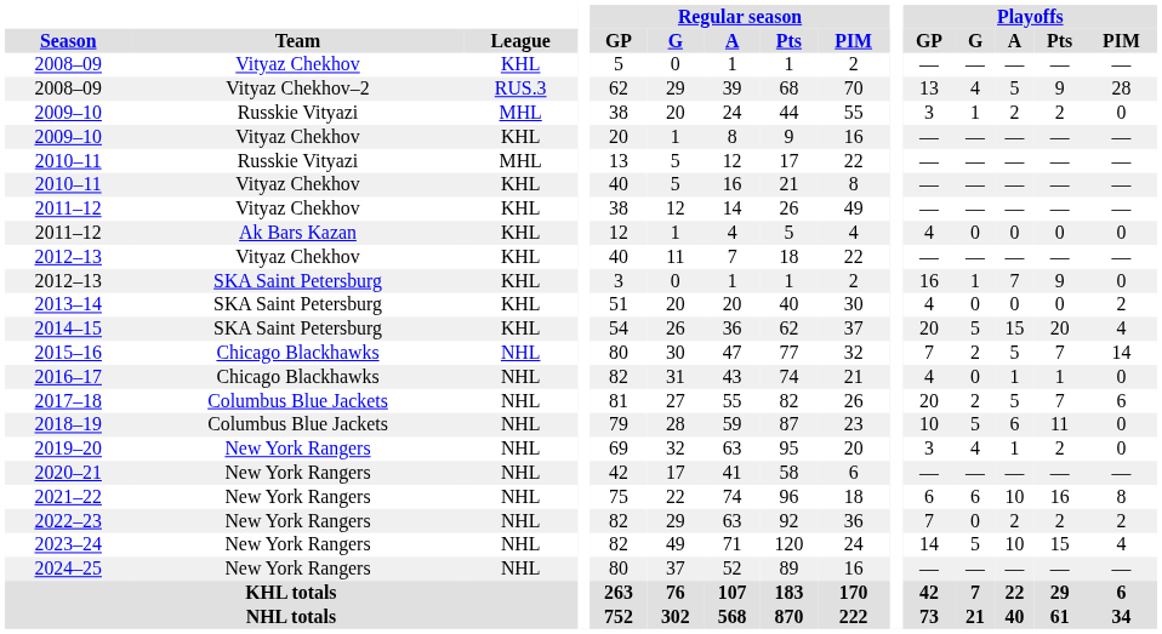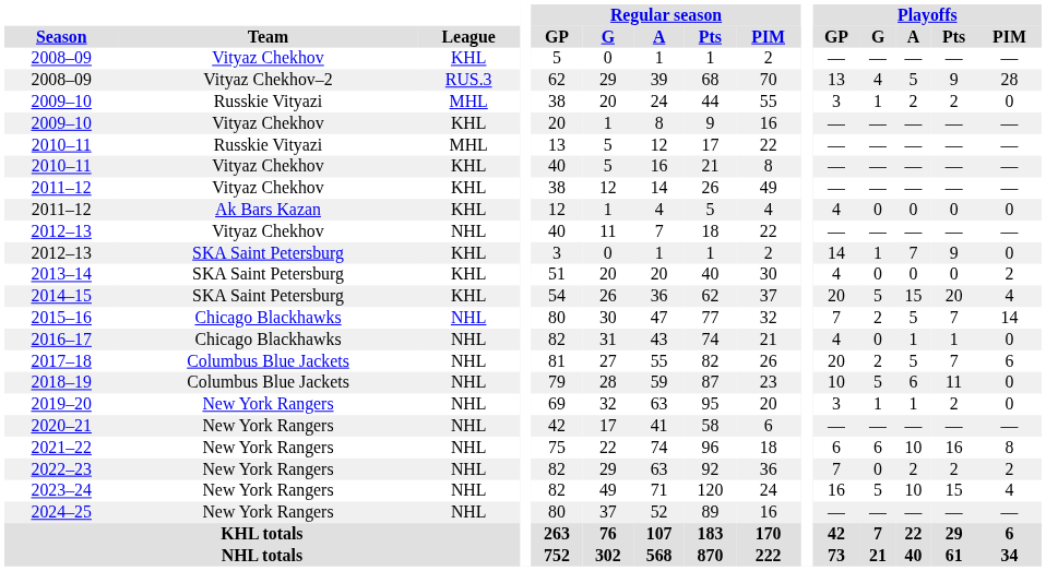2012–13 / Vityaz Chekhov | League: KHL -> NHL
2012–13 / SKA Saint Petersburg | Playoffs / GP: 16 -> 14
2019–20 | Playoffs / G: 4 -> 1
2023–24 | Playoffs / GP: 14 -> 16
